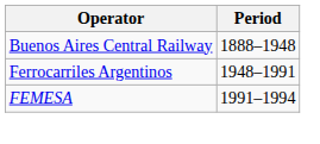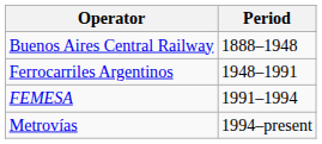+ row: Metrovías | 1994–present
